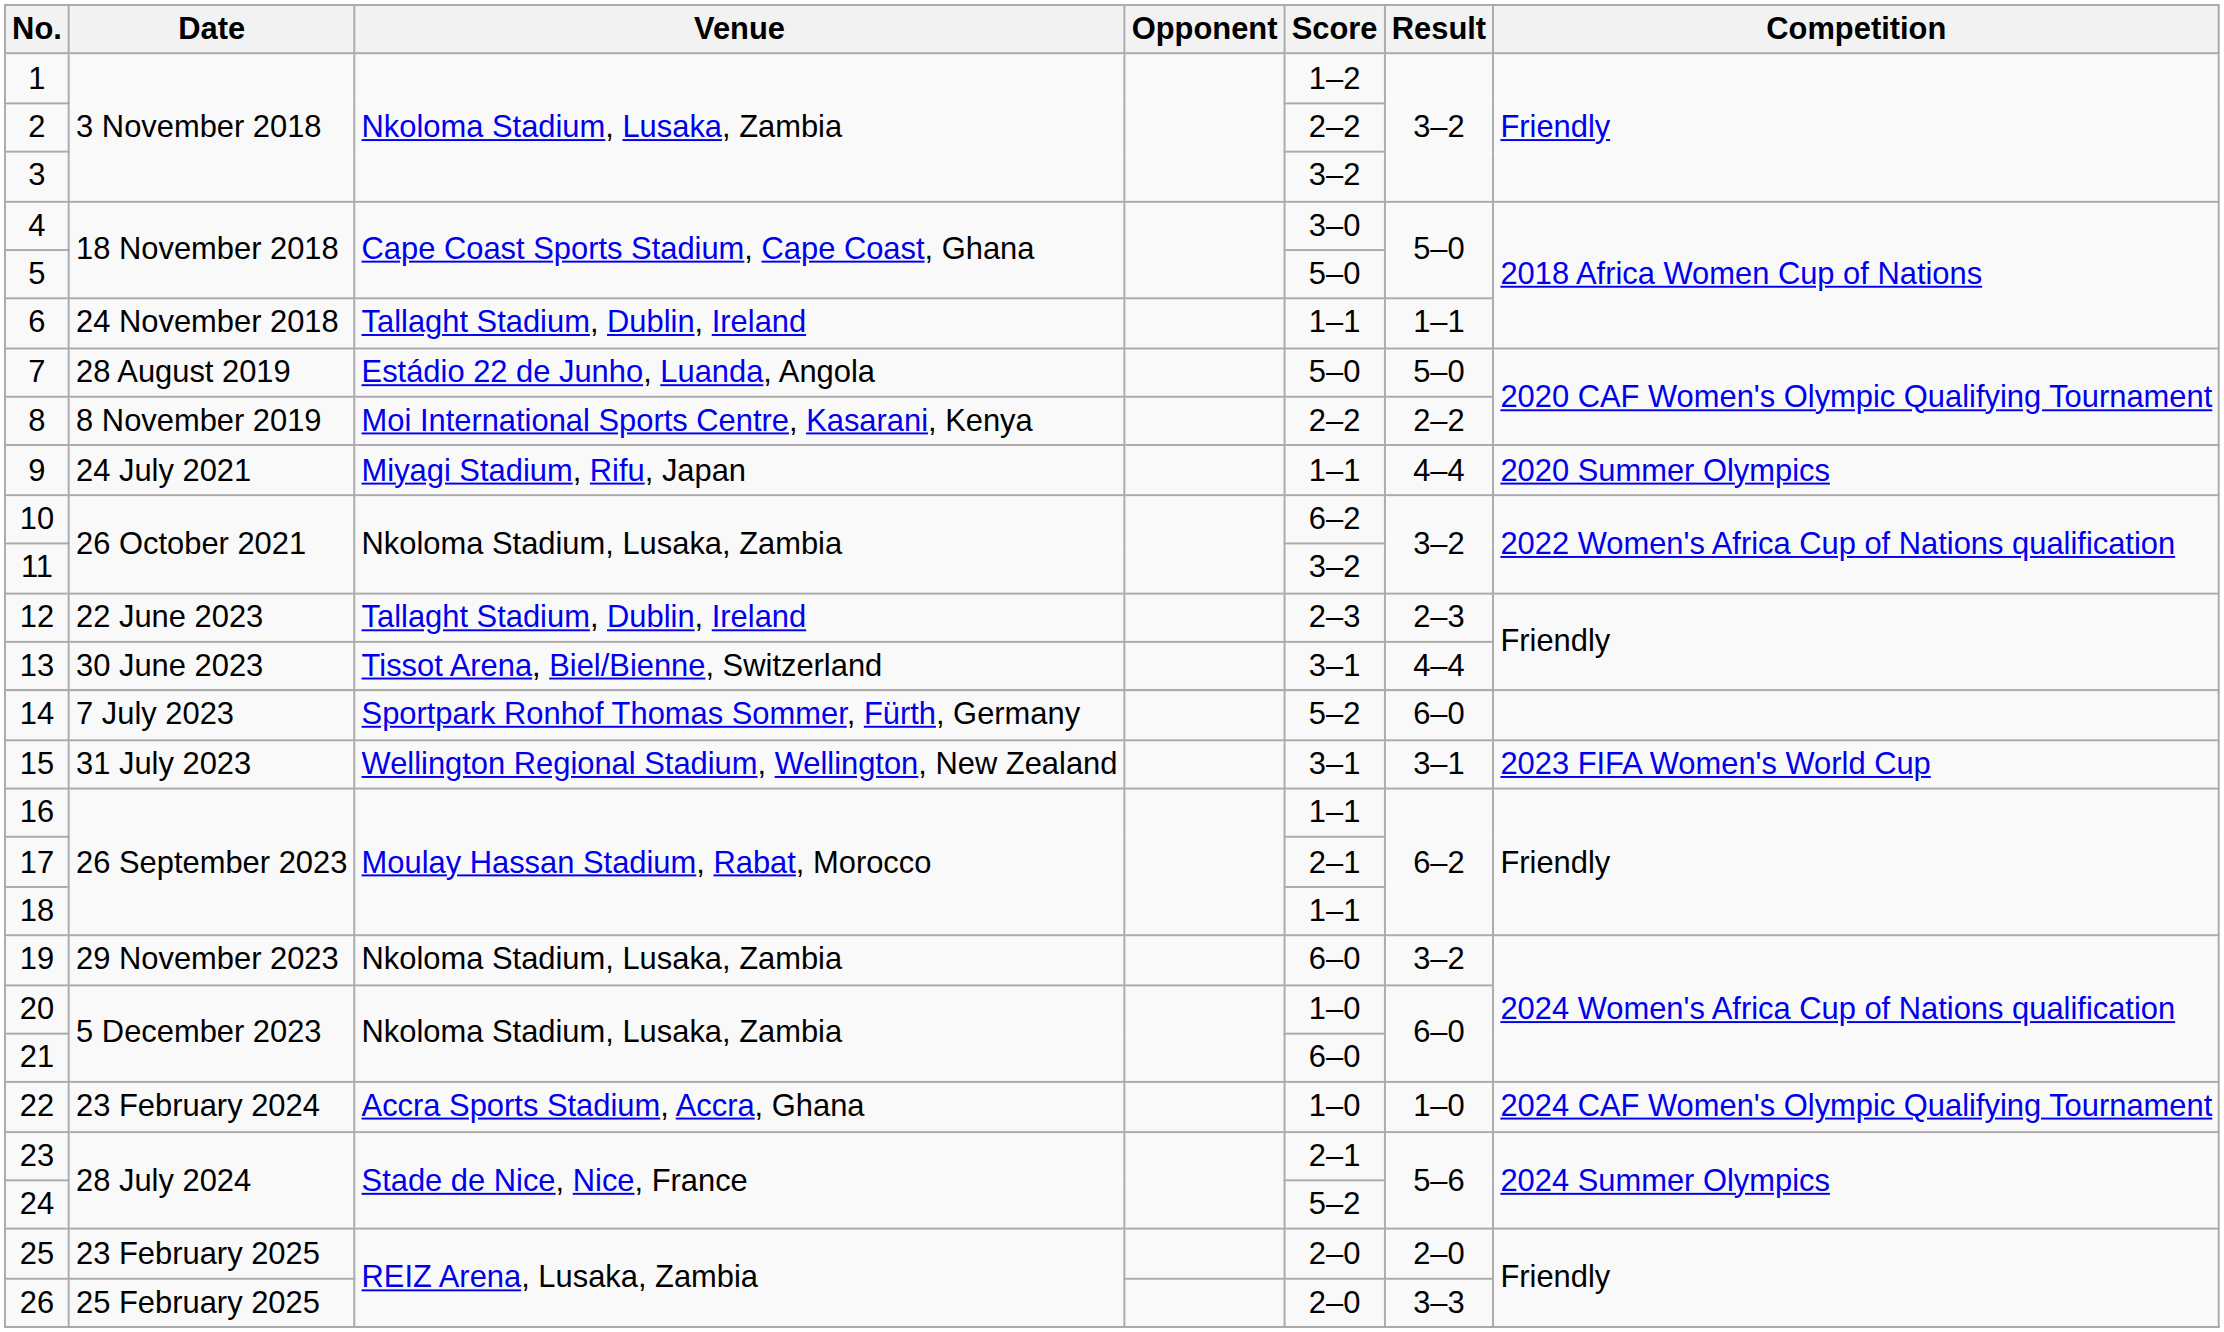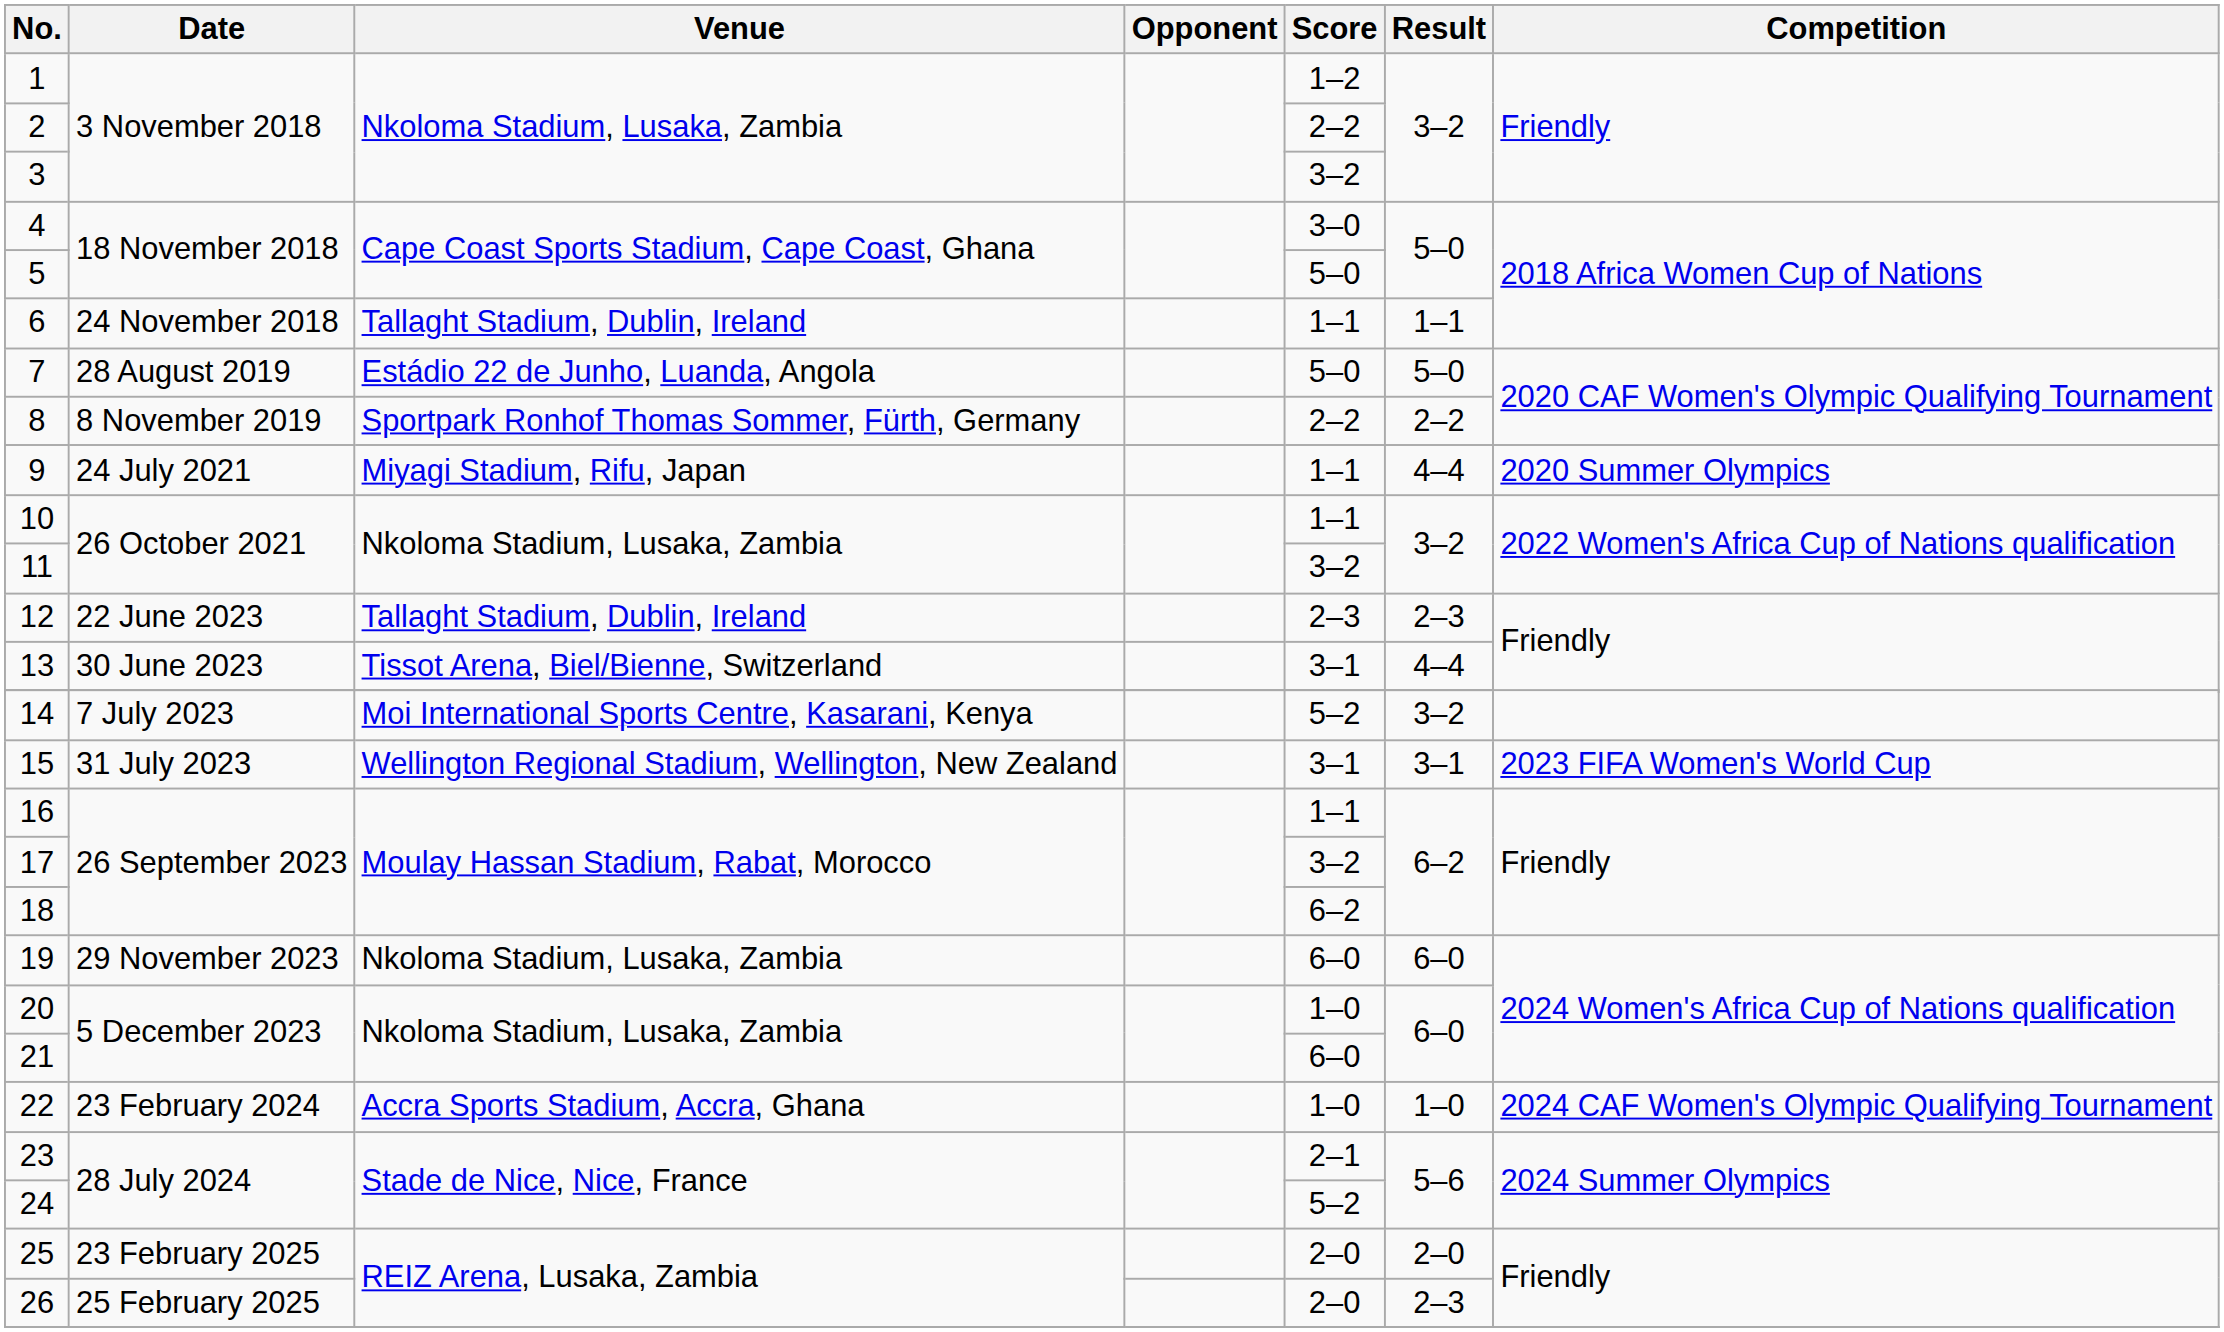8 | Venue: Moi International Sports Centre, Kasarani, Kenya -> Sportpark Ronhof Thomas Sommer, Fürth, Germany
10 | Score: 6–2 -> 1–1
14 | Venue: Sportpark Ronhof Thomas Sommer, Fürth, Germany -> Moi International Sports Centre, Kasarani, Kenya
14 | Result: 6–0 -> 3–2
17 | Score: 2–1 -> 3–2
18 | Score: 1–1 -> 6–2
19 | Result: 3–2 -> 6–0
26 | Result: 3–3 -> 2–3
